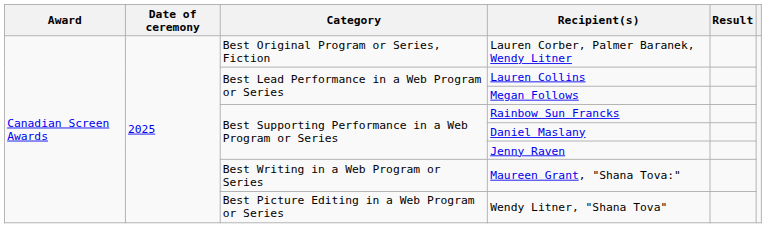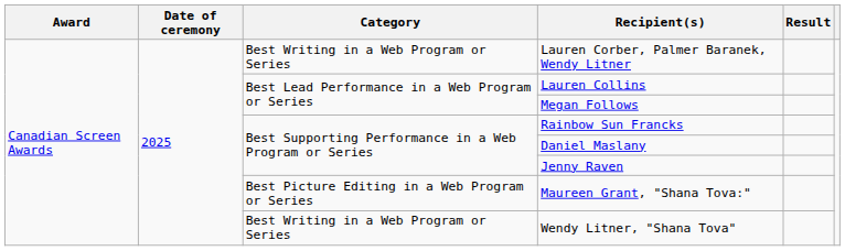Lauren Corber, Palmer Baranek, Wendy Litner | Category: Best Original Program or Series, Fiction -> Best Writing in a Web Program or Series
Maureen Grant, "Shana Tova:" | Category: Best Writing in a Web Program or Series -> Best Picture Editing in a Web Program or Series
Wendy Litner, "Shana Tova" | Category: Best Picture Editing in a Web Program or Series -> Best Writing in a Web Program or Series
